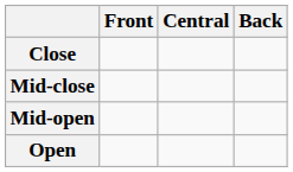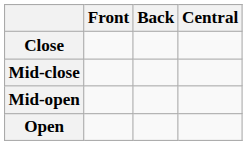columns swapped: Central <-> Back
